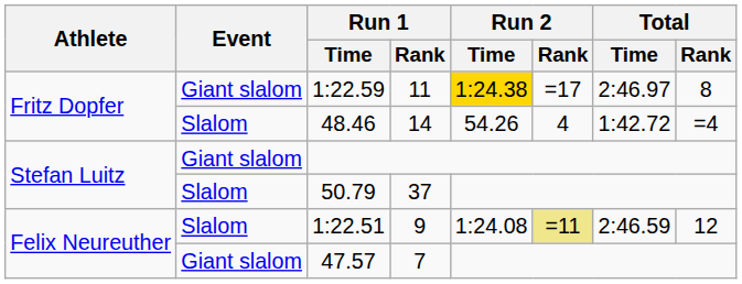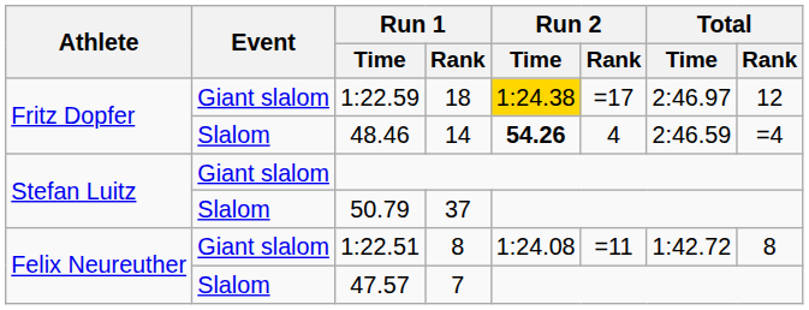1:22.59 | Run 1 / Rank: 11 -> 18
1:22.59 | Total / Rank: 8 -> 12
48.46 | Run 2 / Time: normal -> bold
48.46 | Total / Time: 1:42.72 -> 2:46.59
1:22.51 | Event: Slalom -> Giant slalom
1:22.51 | Run 1 / Rank: 9 -> 8
1:22.51 | Run 2 / Rank: khaki background -> no background
1:22.51 | Total / Time: 2:46.59 -> 1:42.72
1:22.51 | Total / Rank: 12 -> 8
47.57 | Event: Giant slalom -> Slalom
